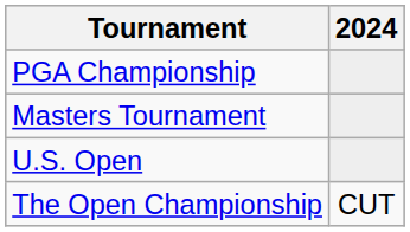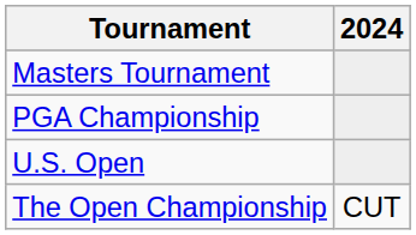rows swapped: Masters Tournament <-> PGA Championship
